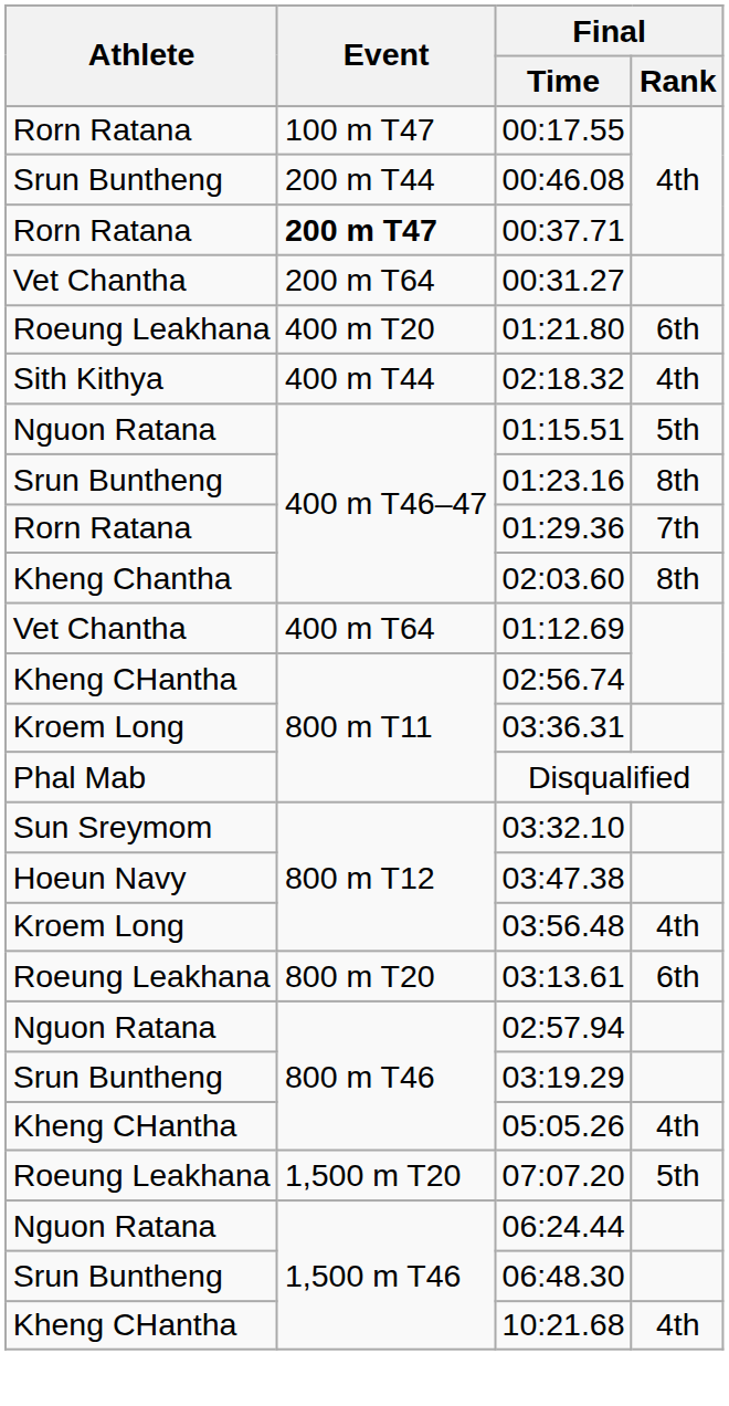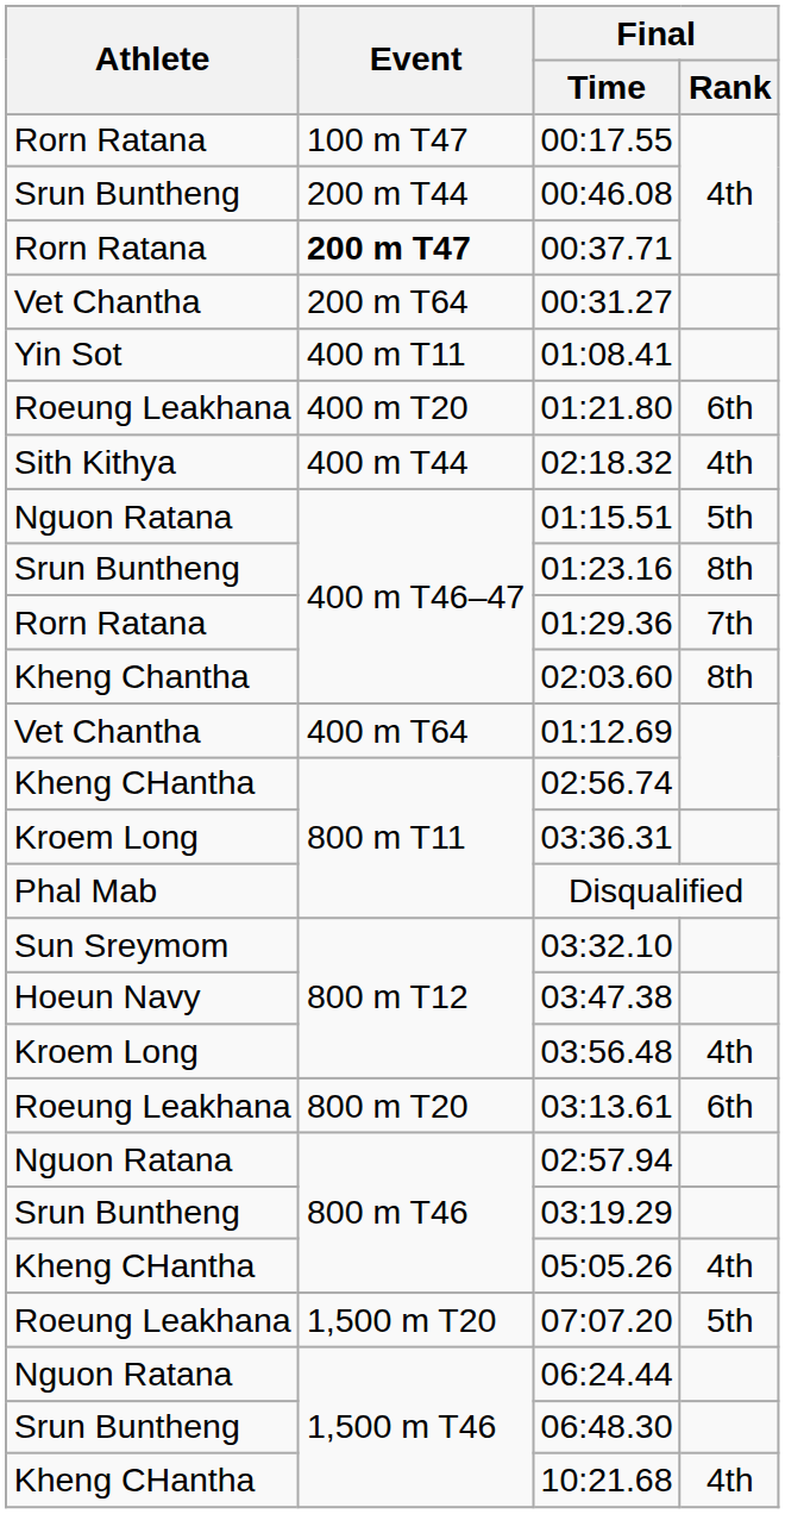+ row: Yin Sot | 400 m T11 | 01:08.41
